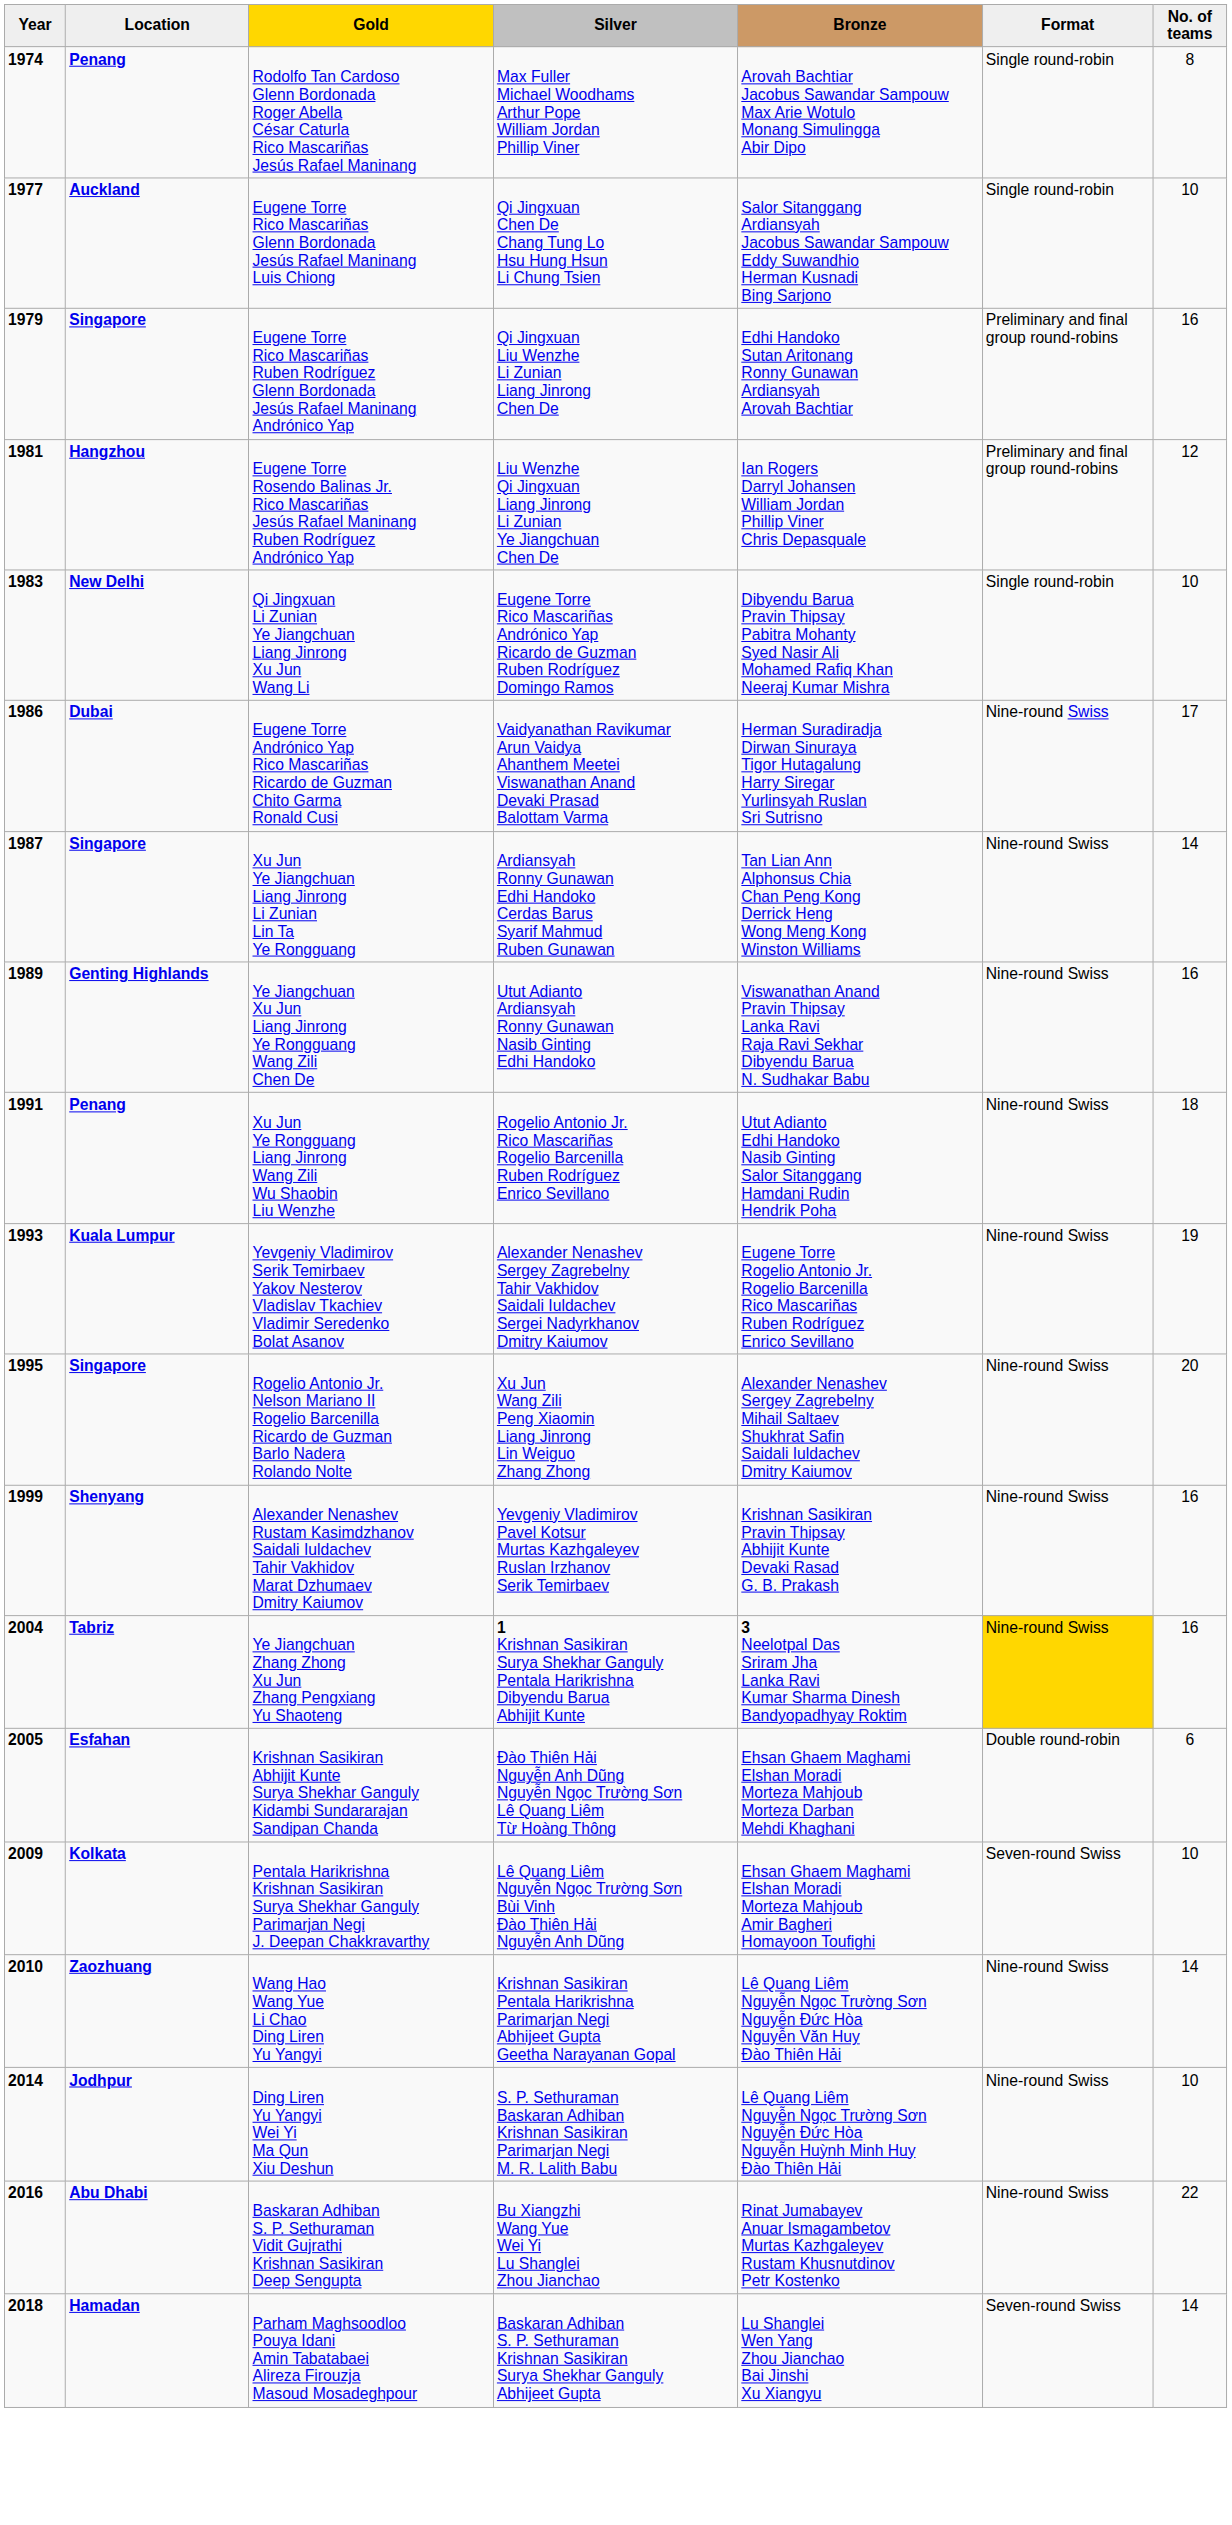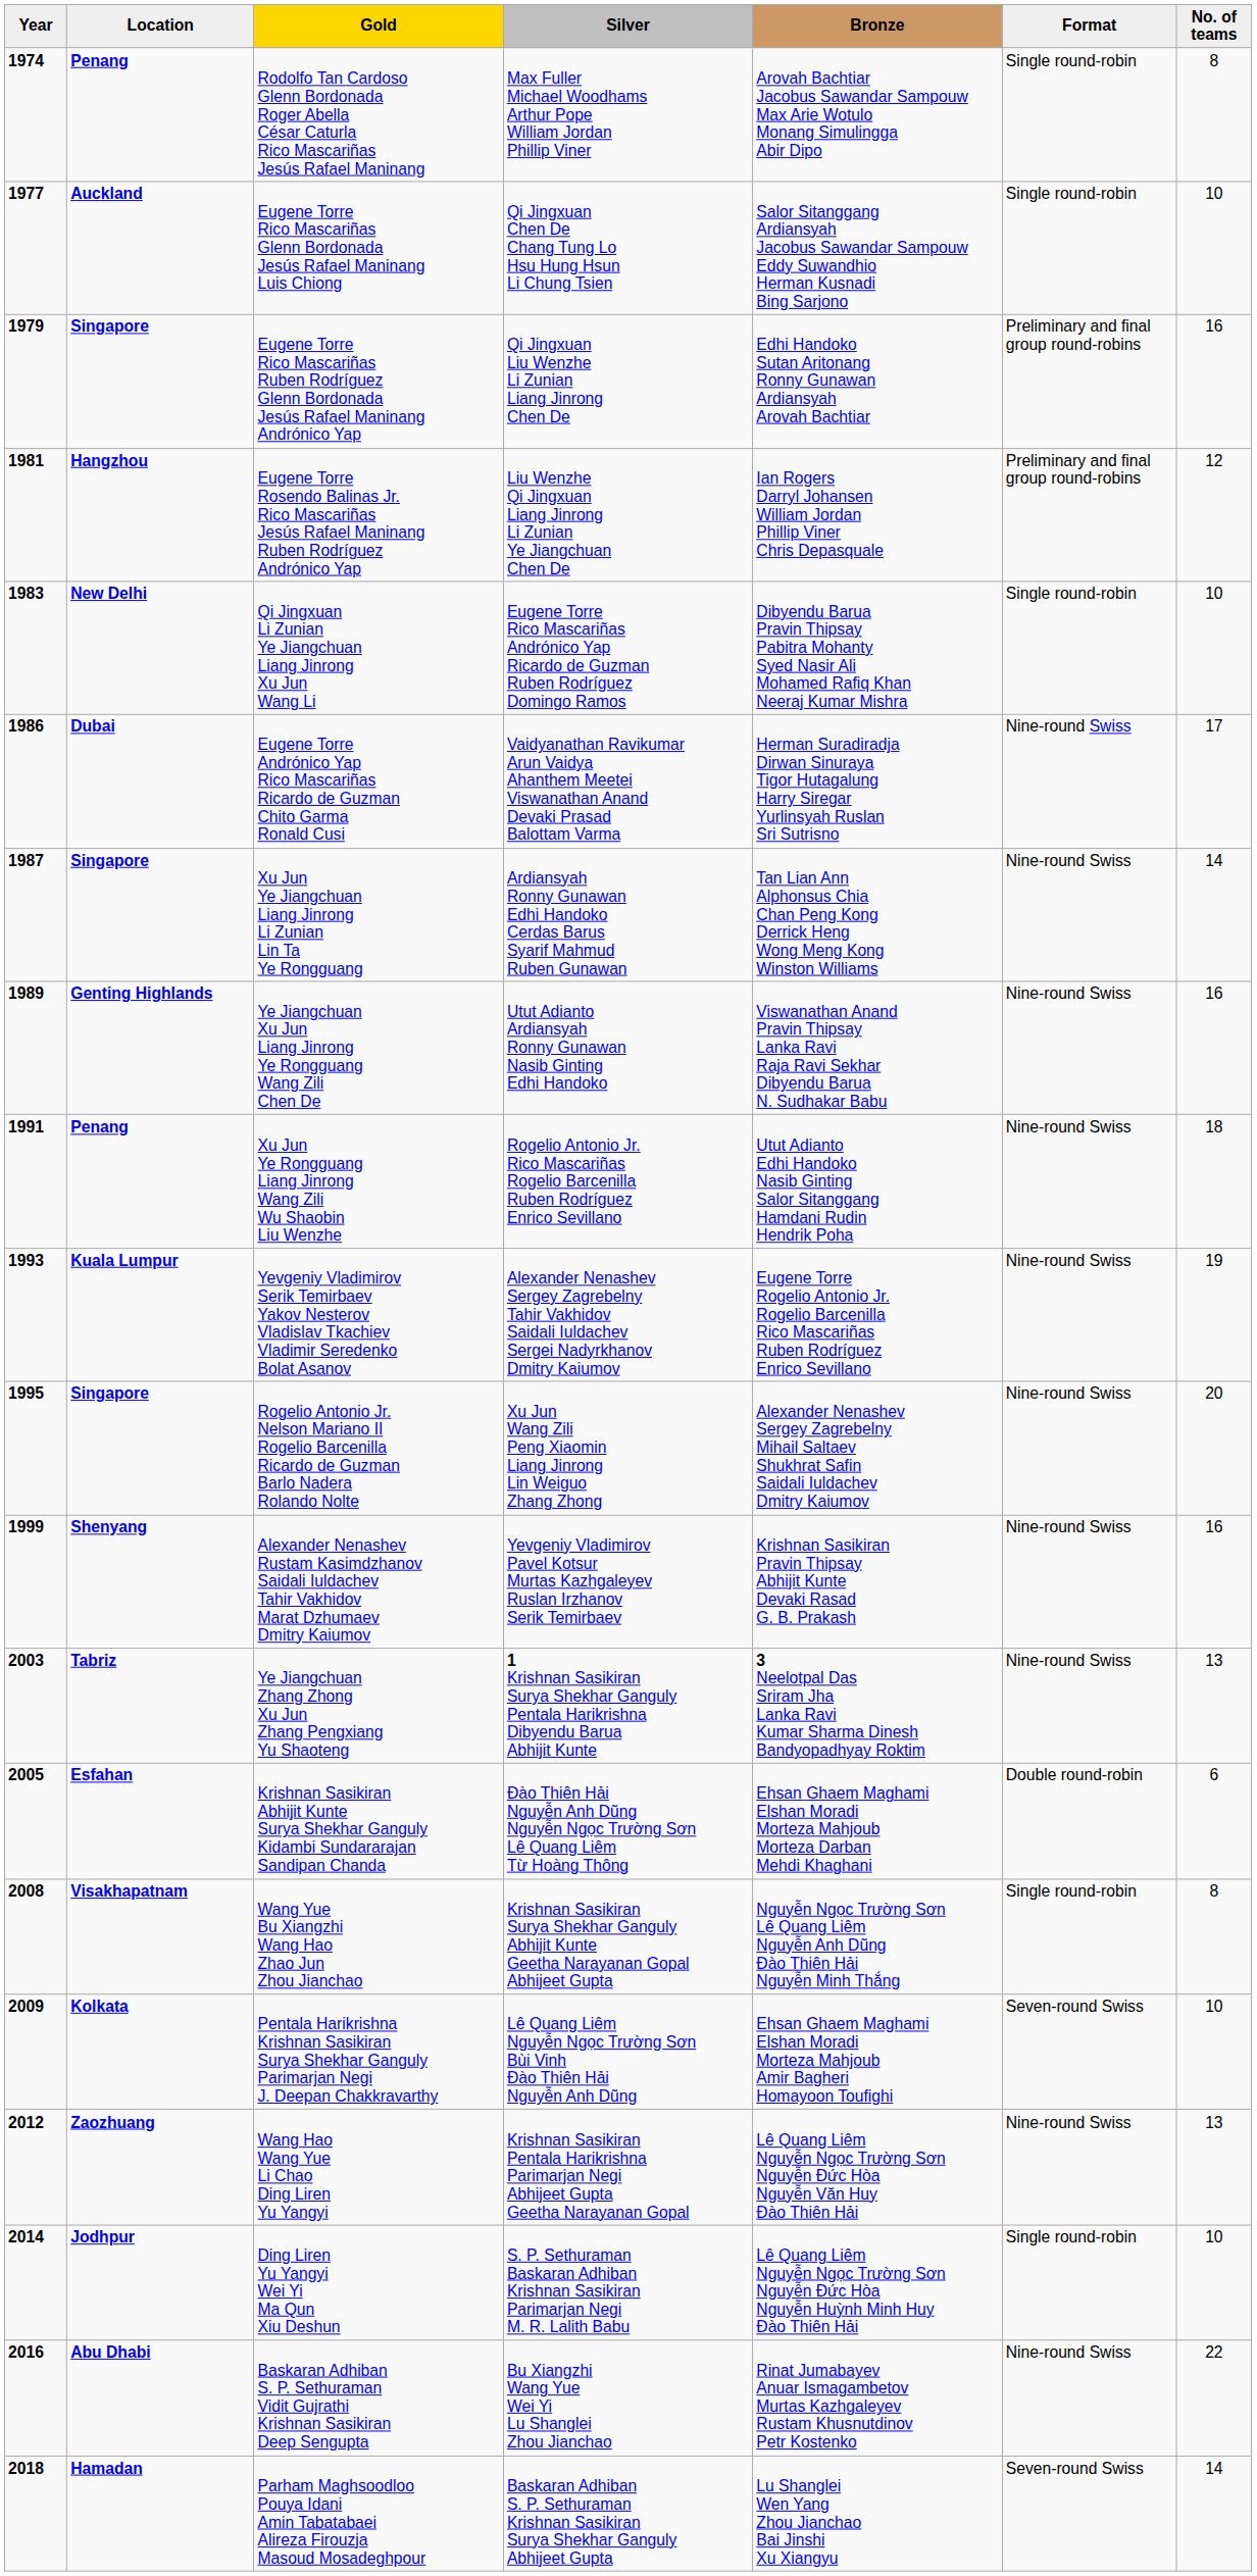Ye Jiangchuan Zhang Zhong Xu Jun Zhang Pengxiang Yu Shaoteng | Year: 2004 -> 2003
Ye Jiangchuan Zhang Zhong Xu Jun Zhang Pengxiang Yu Shaoteng | Format: gold background -> no background
Ye Jiangchuan Zhang Zhong Xu Jun Zhang Pengxiang Yu Shaoteng | No. of teams: 16 -> 13
+ row: 2008 | Visakhapatnam | Wang Yue Bu Xiangzhi Wang Hao Zhao Jun Zhou Jianchao | Krishnan Sasikiran Surya Shekhar Ganguly Abhijit Kunte Geetha Narayanan Gopal Abhijeet Gupta | Nguyễn Ngọc Trường Sơn Lê Quang Liêm Nguyễn Anh Dũng Đào Thiên Hải Nguyễn Minh Thắng | Single round-robin | 8
Wang Hao Wang Yue Li Chao Ding Liren Yu Yangyi | Year: 2010 -> 2012
Wang Hao Wang Yue Li Chao Ding Liren Yu Yangyi | No. of teams: 14 -> 13
Ding Liren Yu Yangyi Wei Yi Ma Qun Xiu Deshun | Format: Nine-round Swiss -> Single round-robin
